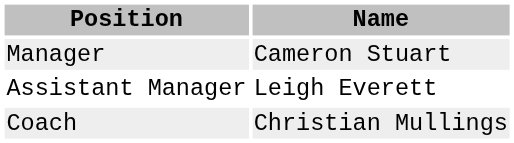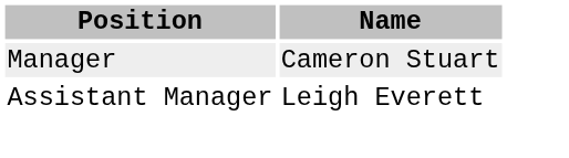- row: Coach | Christian Mullings
